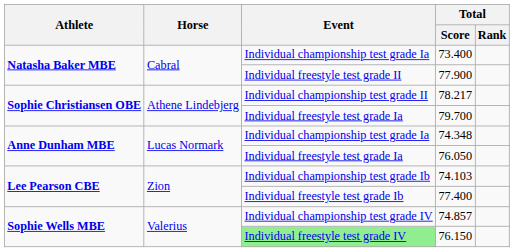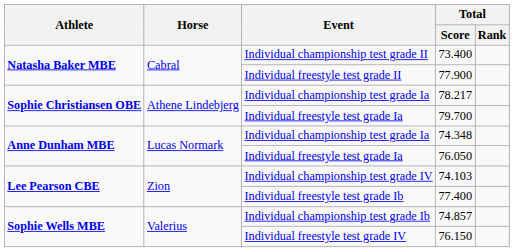73.400 | Event: Individual championship test grade Ia -> Individual championship test grade II
78.217 | Event: Individual championship test grade II -> Individual championship test grade Ia
74.103 | Event: Individual championship test grade Ib -> Individual championship test grade IV
74.857 | Event: Individual championship test grade IV -> Individual championship test grade Ib
76.150 | Event: lightgreen background -> no background
